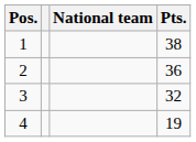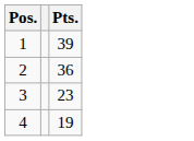- column: National team
1 | Pts.: 38 -> 39
3 | Pts.: 32 -> 23
